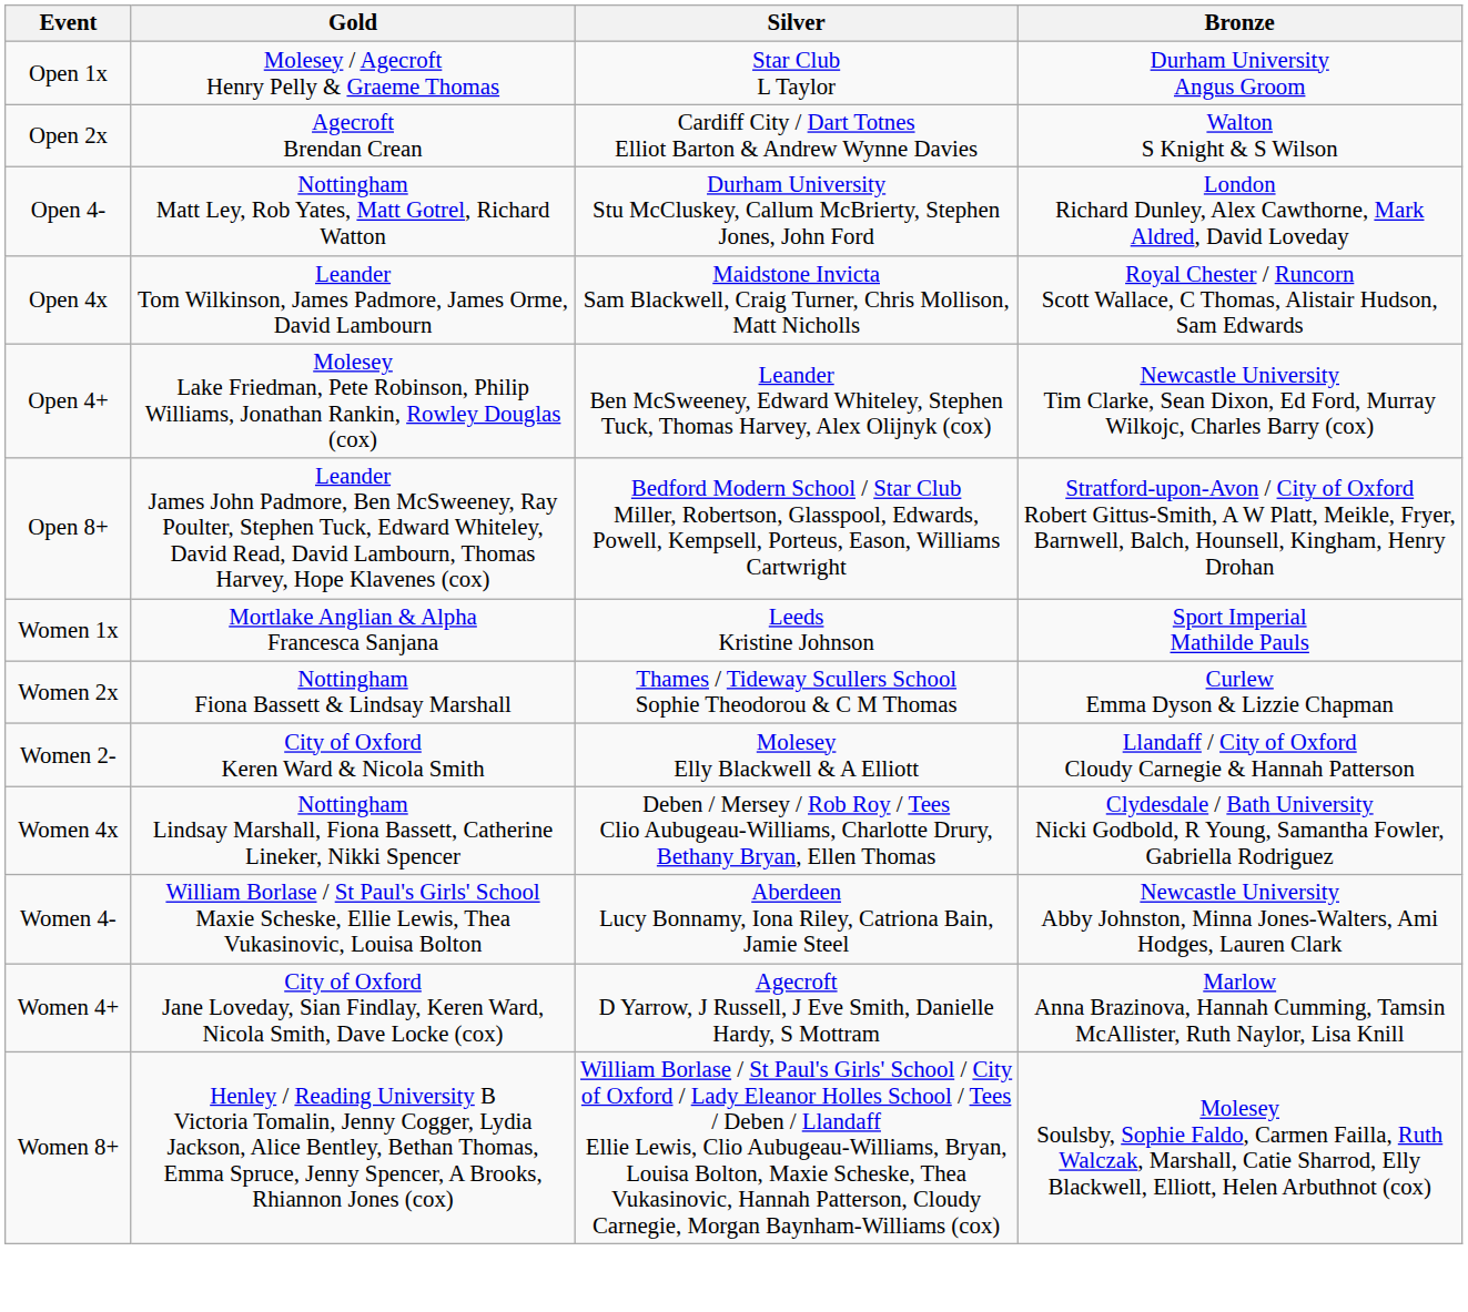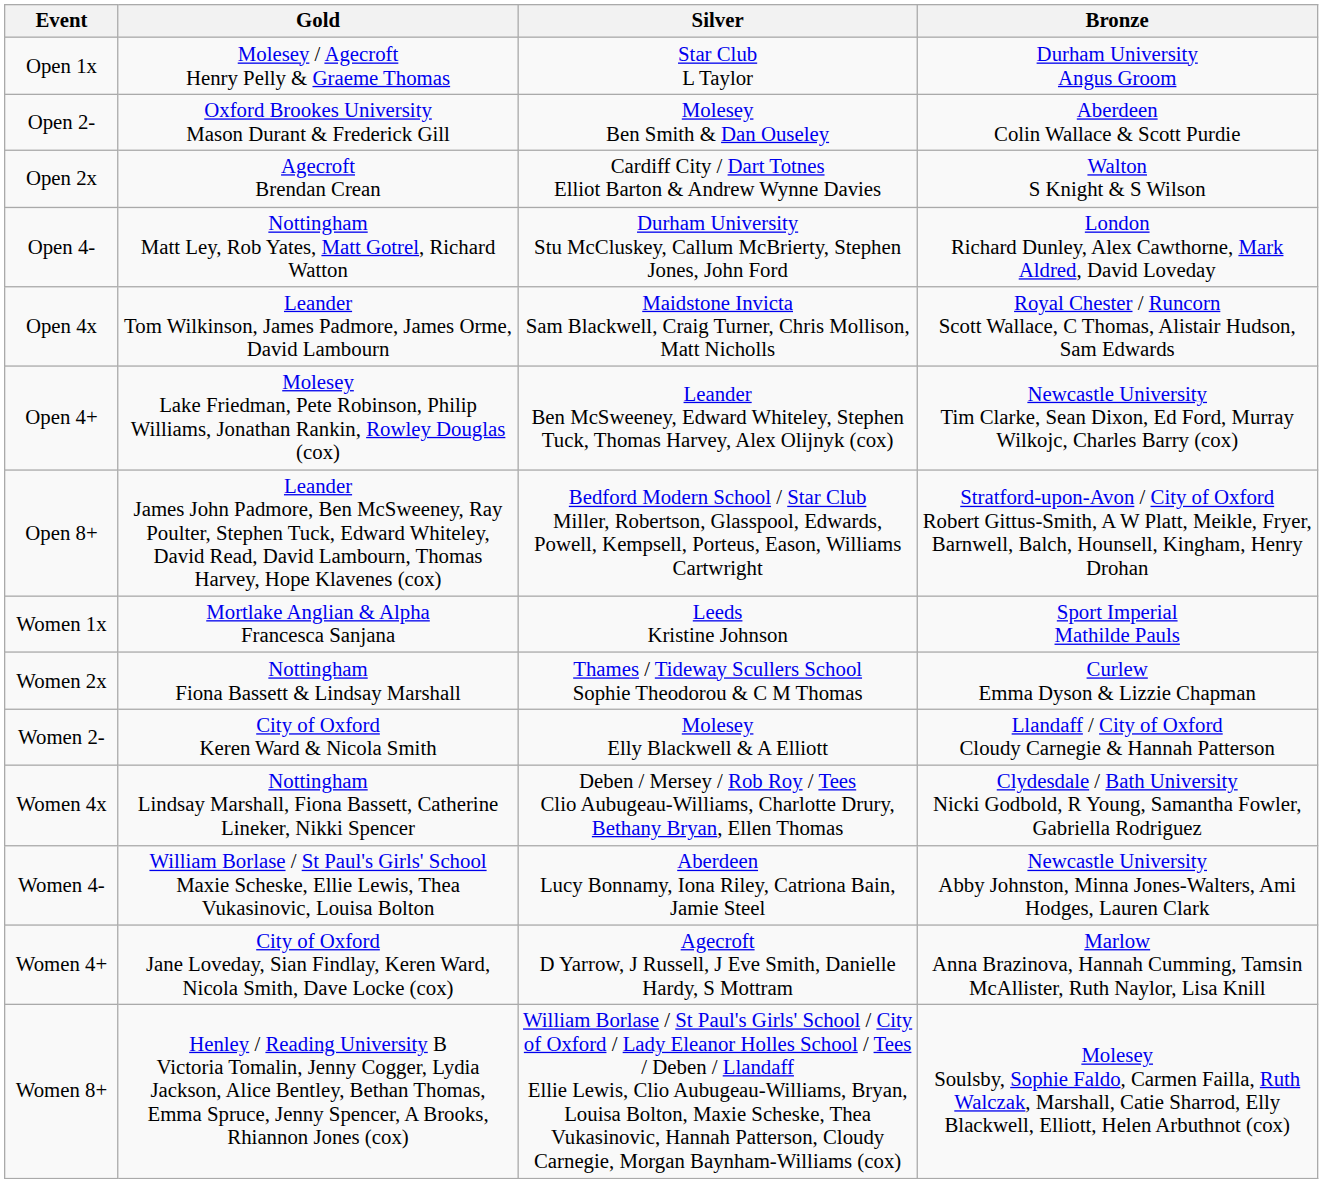+ row: Open 2- | Oxford Brookes University Mason Durant & Frederick Gill | Molesey Ben Smith & Dan Ouseley | Aberdeen Colin Wallace & Scott Purdie
